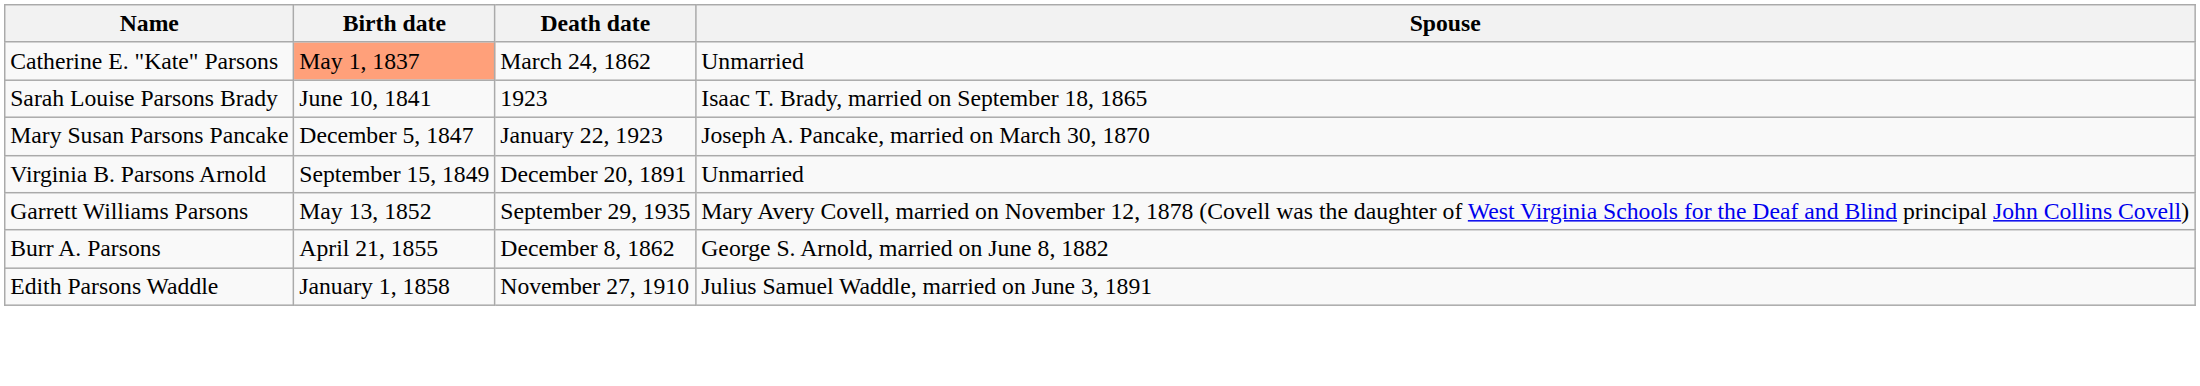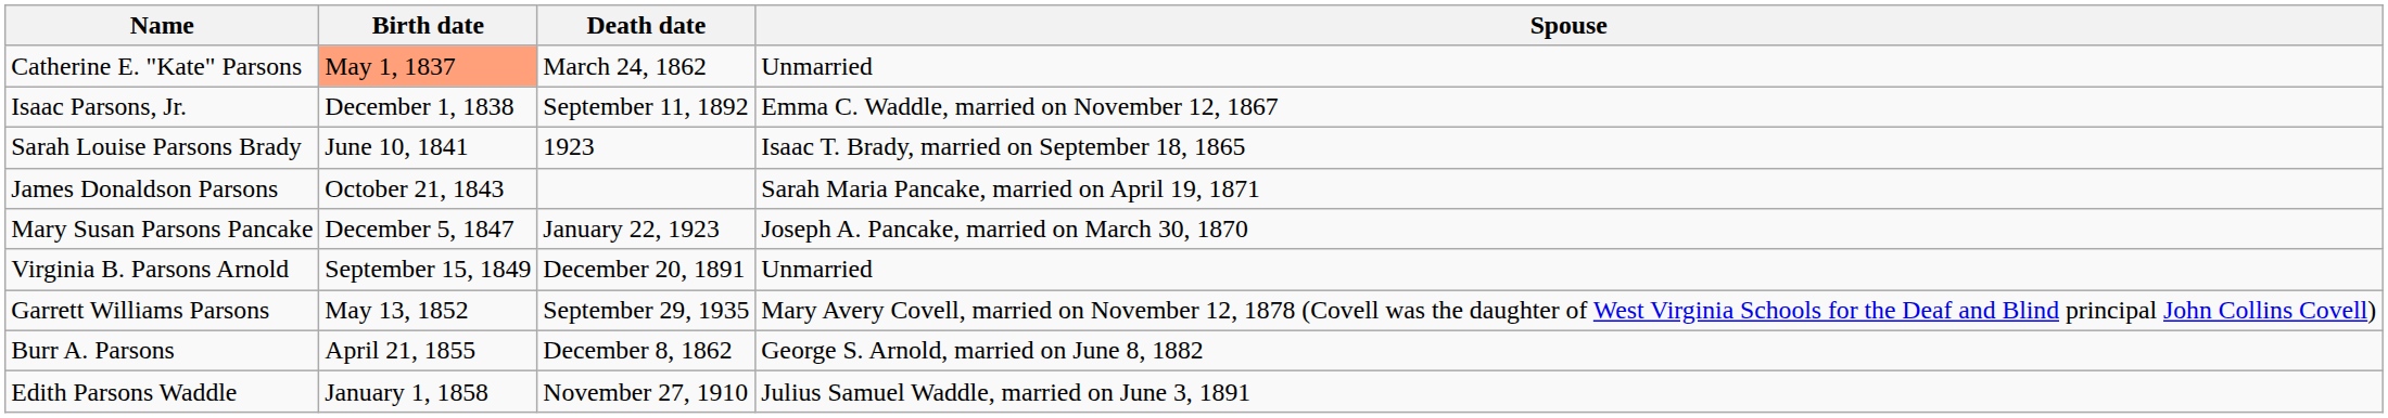+ row: Isaac Parsons, Jr. | December 1, 1838 | September 11, 1892 | Emma C. Waddle, married on November 12, 1867
+ row: James Donaldson Parsons | October 21, 1843 | Sarah Maria Pancake, married on April 19, 1871
